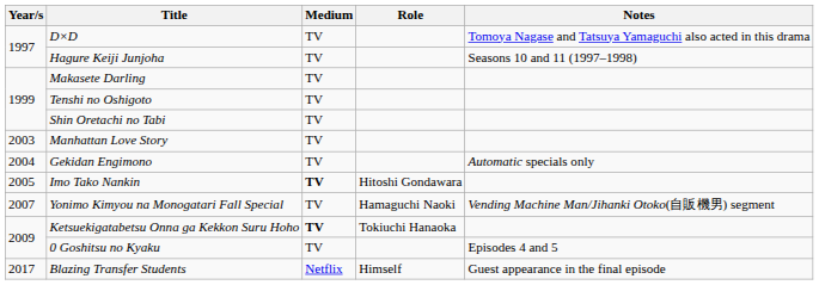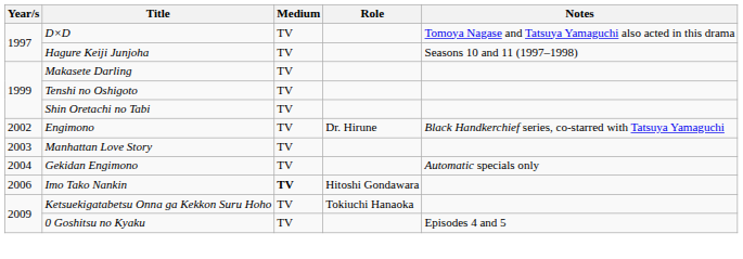+ row: 2002 | Engimono | TV | Dr. Hirune | Black Handkerchief series, co-starred with Tatsuya Yamaguchi
Imo Tako Nankin | Year/s: 2005 -> 2006
- row: 2007 | Yonimo Kimyou na Monogatari Fall Special | TV | Hamaguchi Naoki | Vending Machine Man/Jihanki Otoko(自販機男) segment
Ketsuekigatabetsu Onna ga Kekkon Suru Hoho | Medium: bold -> normal
- row: 2017 | Blazing Transfer Students | Netflix | Himself | Guest appearance in the final episode
